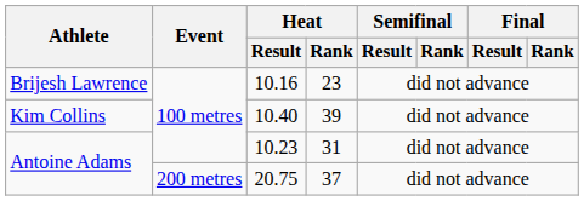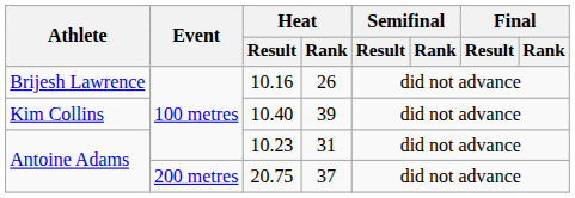10.16 | Heat / Rank: 23 -> 26
